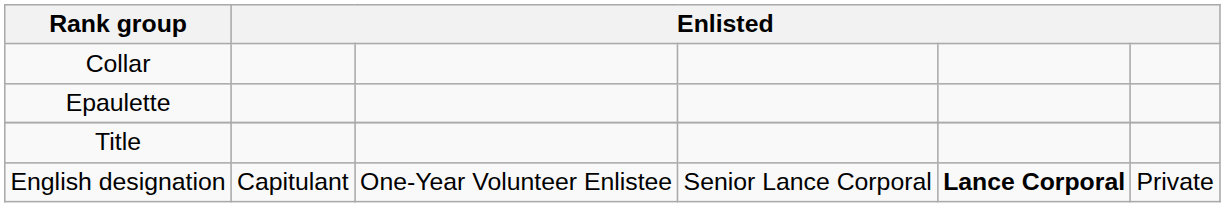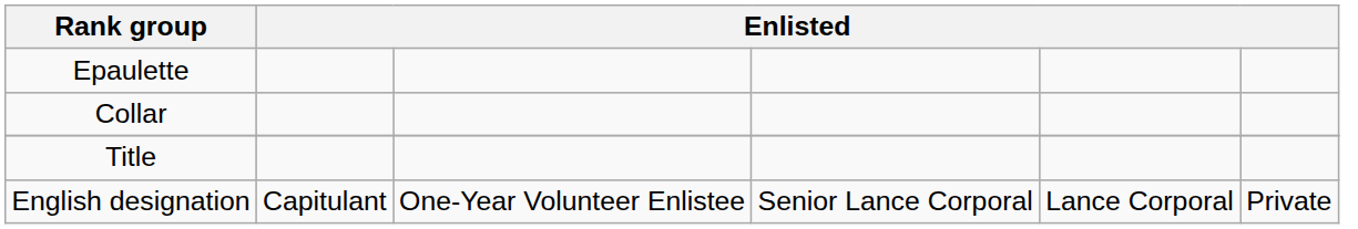rows swapped: Collar <-> Epaulette
English designation | column 5: bold -> normal
